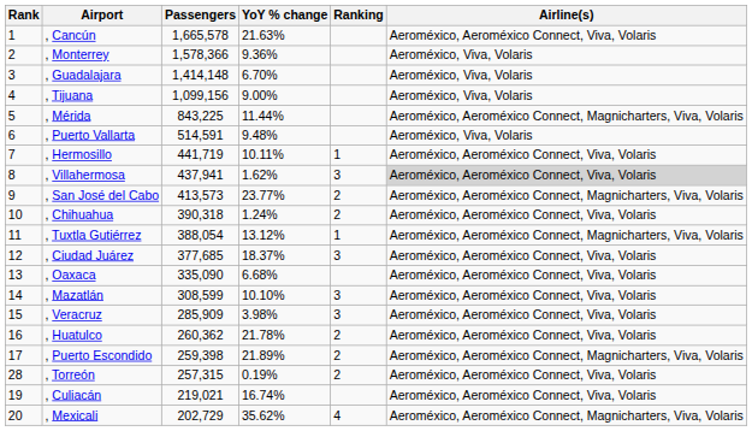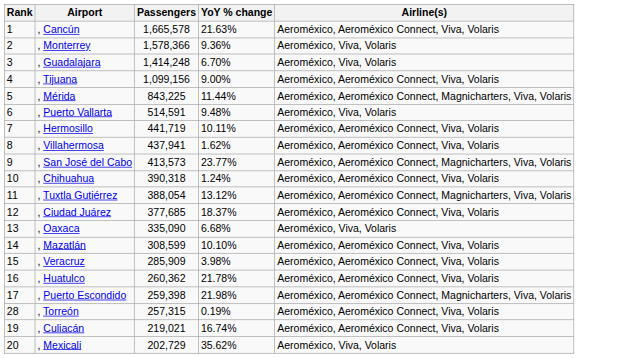- column: Ranking | 1 | 3 | 2 | 2 | 1 | 3 | 3 | 3 | 2 | 2 | 2 | 4
, Guadalajara | Passengers: 1,414,148 -> 1,414,248
, Tijuana | Airline(s): Aeroméxico, Viva, Volaris -> Aeroméxico, Aeroméxico Connect, Viva, Volaris
, Villahermosa | Airline(s): lightgrey background -> no background
, Oaxaca | Airline(s): Aeroméxico, Aeroméxico Connect, Viva, Volaris -> Aeroméxico, Viva, Volaris
, Puerto Escondido | YoY % change: 21.89% -> 21.98%
, Mexicali | Airline(s): Aeroméxico, Aeroméxico Connect, Magnicharters, Viva, Volaris -> Aeroméxico, Viva, Volaris
